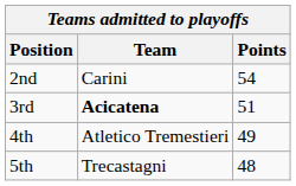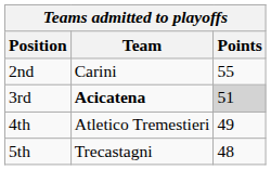2nd | Points: 54 -> 55
3rd | Points: no background -> lightgrey background
